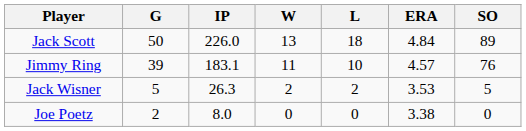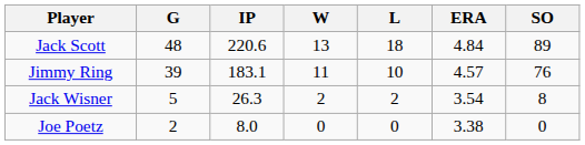Jack Scott | G: 50 -> 48
Jack Scott | IP: 226.0 -> 220.6
Jack Wisner | ERA: 3.53 -> 3.54
Jack Wisner | SO: 5 -> 8
